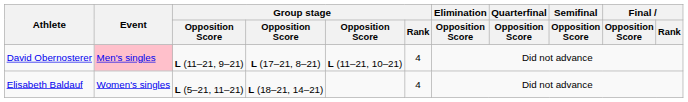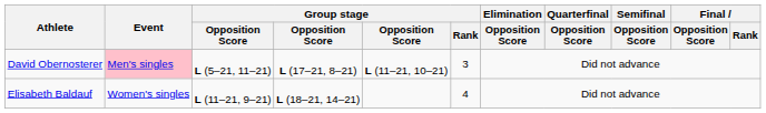David Obernosterer | column 3: L (11–21, 9–21) -> L (5–21, 11–21)
David Obernosterer | Group stage / Rank: 4 -> 3
Elisabeth Baldauf | column 3: L (5–21, 11–21) -> L (11–21, 9–21)
